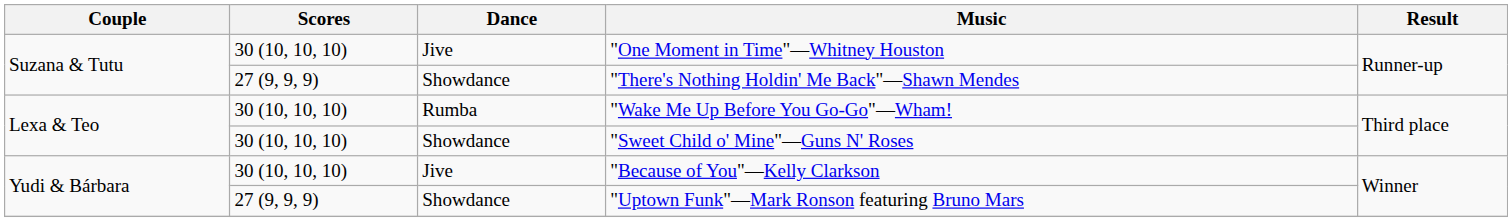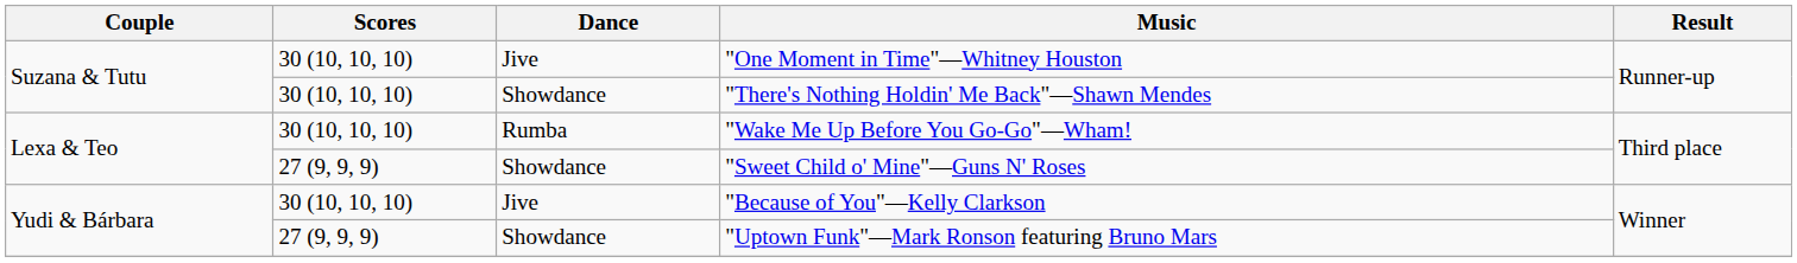"There's Nothing Holdin' Me Back"—Shawn Mendes | Scores: 27 (9, 9, 9) -> 30 (10, 10, 10)
"Sweet Child o' Mine"—Guns N' Roses | Scores: 30 (10, 10, 10) -> 27 (9, 9, 9)
